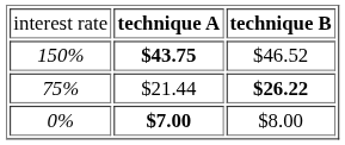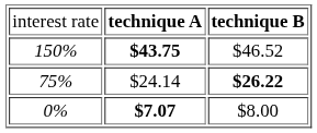75% | column 2: $21.44 -> $24.14
0% | column 2: $7.00 -> $7.07
